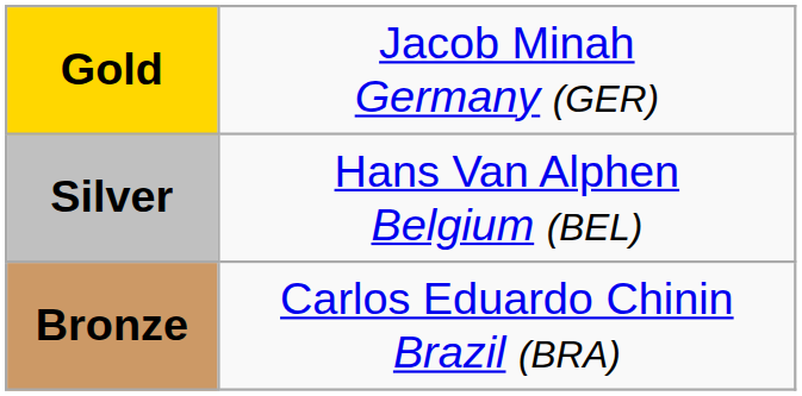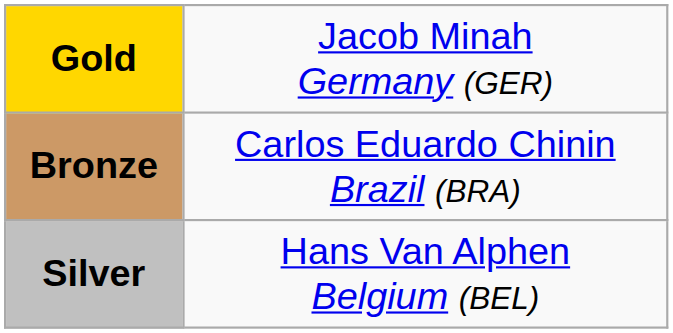rows swapped: Silver <-> Bronze
